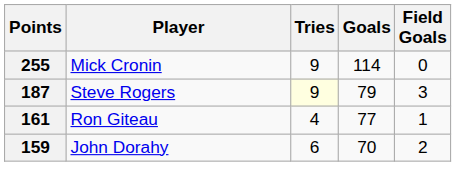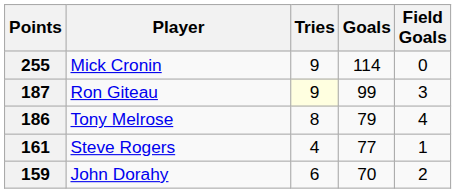187 | Player: Steve Rogers -> Ron Giteau
187 | Goals: 79 -> 99
+ row: 186 | Tony Melrose | 8 | 79 | 4
161 | Player: Ron Giteau -> Steve Rogers
